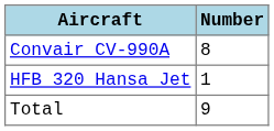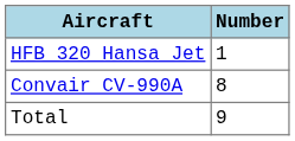rows swapped: Convair CV-990A <-> HFB 320 Hansa Jet
